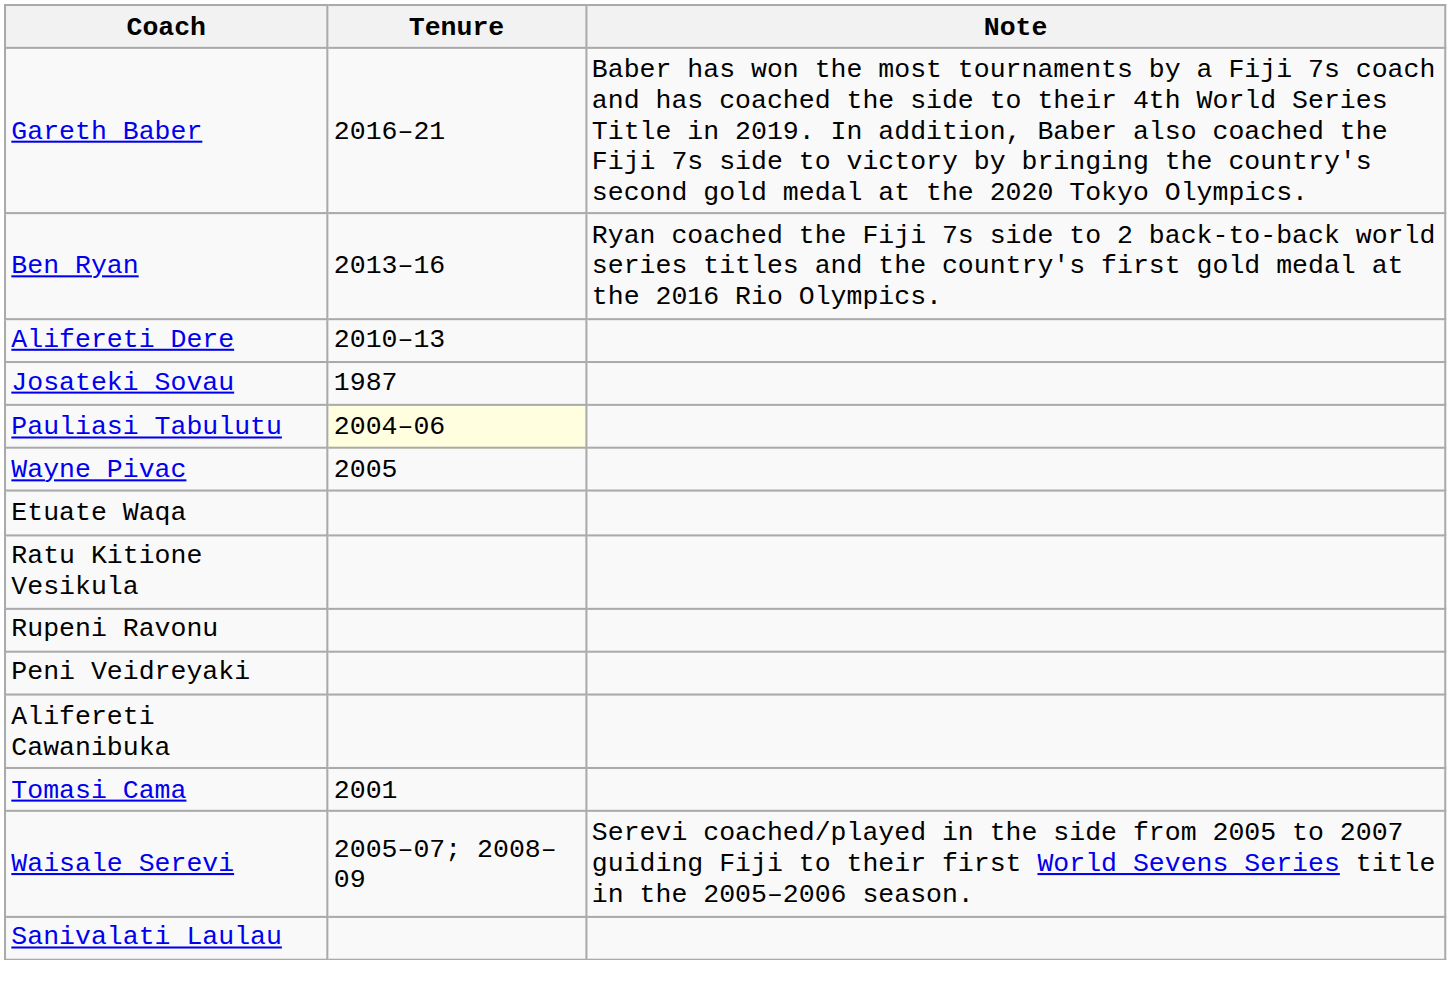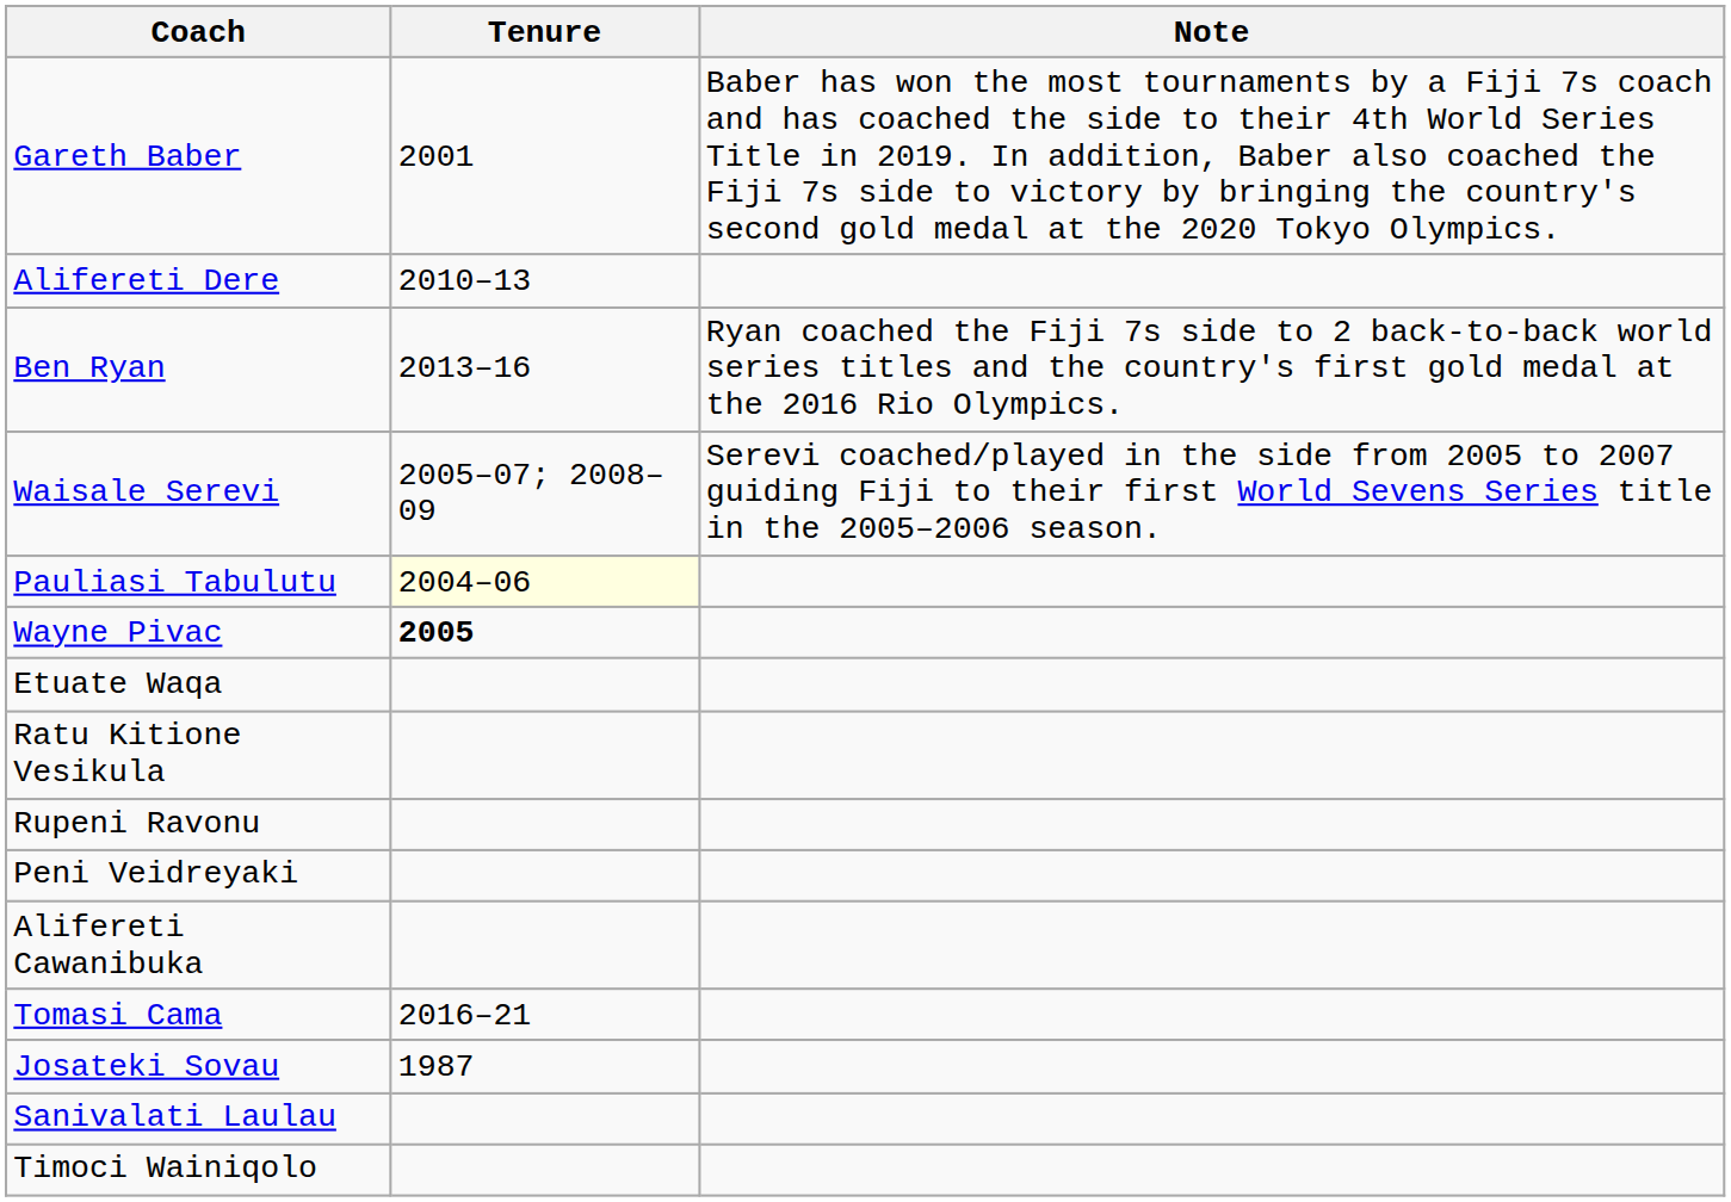Gareth Baber | Tenure: 2016–21 -> 2001
rows swapped: Ben Ryan <-> Alifereti Dere
rows swapped: Waisale Serevi <-> Josateki Sovau
Wayne Pivac | Tenure: normal -> bold
Tomasi Cama | Tenure: 2001 -> 2016–21
+ row: Timoci Wainiqolo
